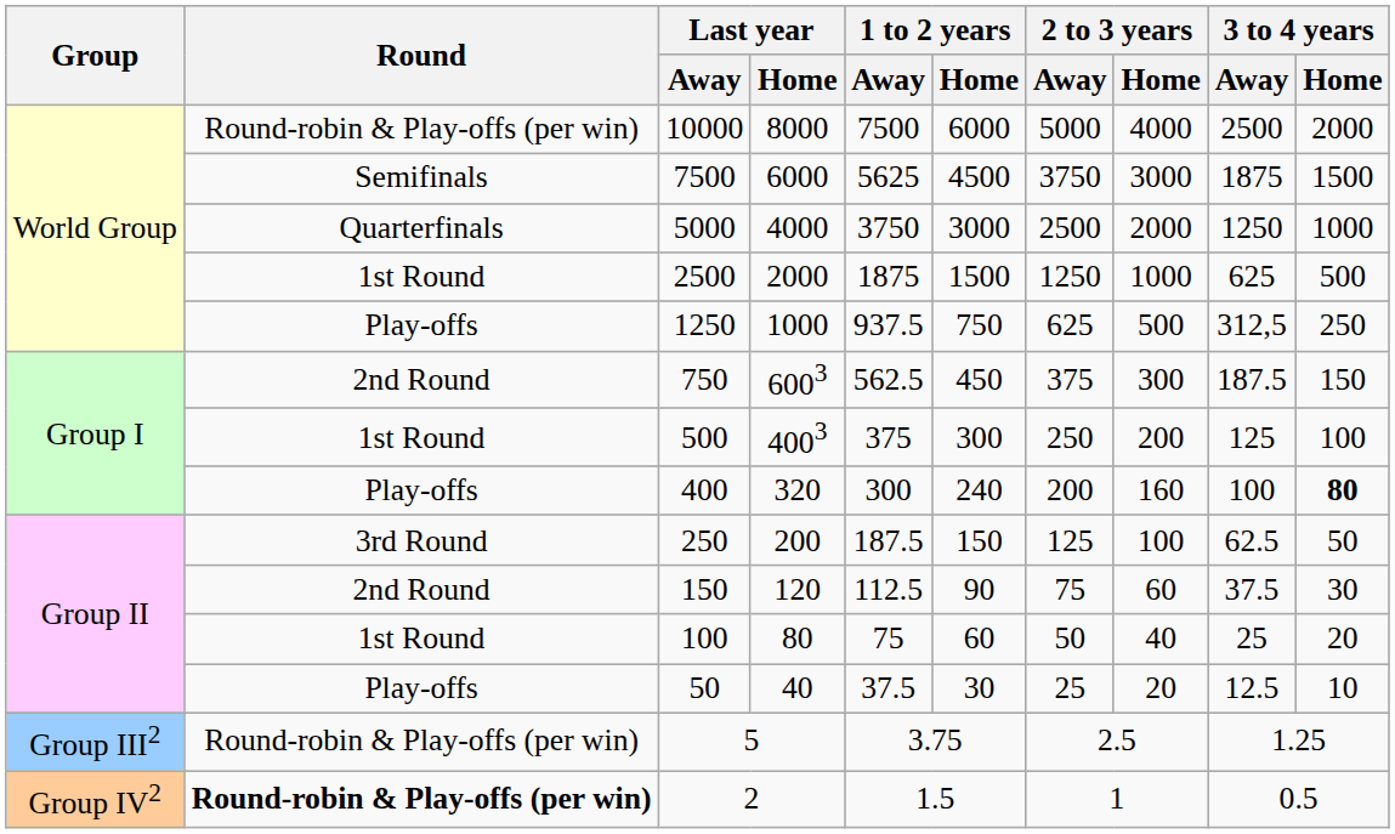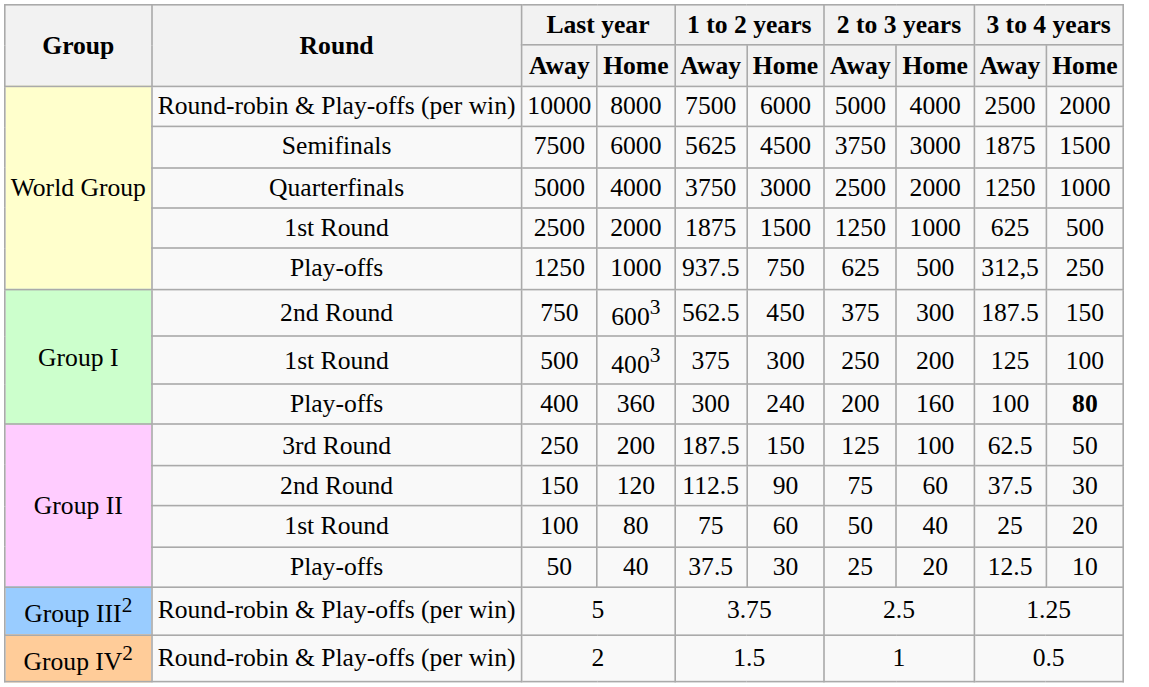400 | Last year / Home: 320 -> 360
2 | Round: bold -> normal
